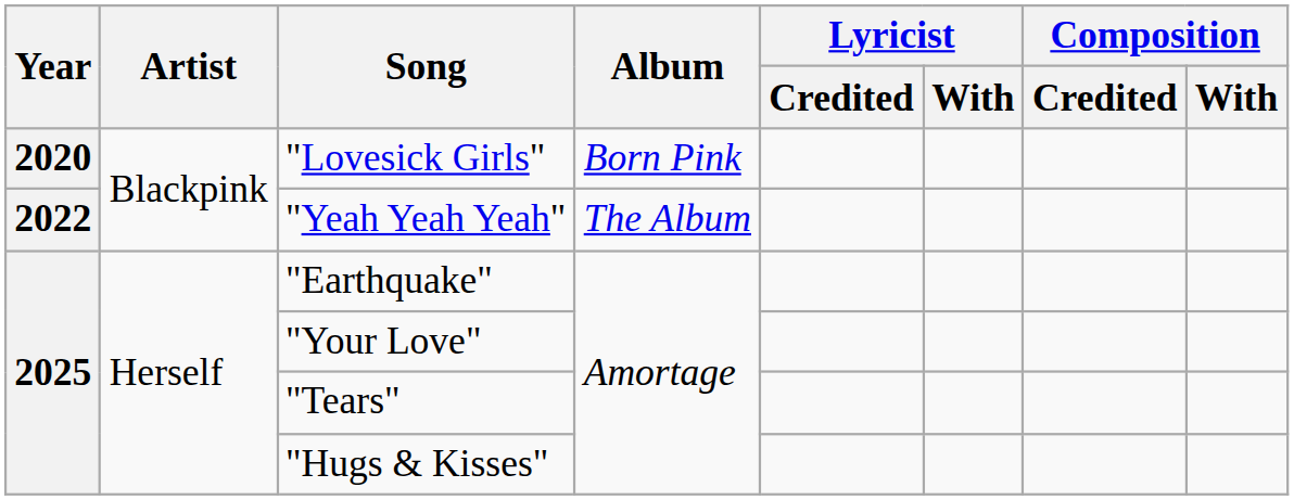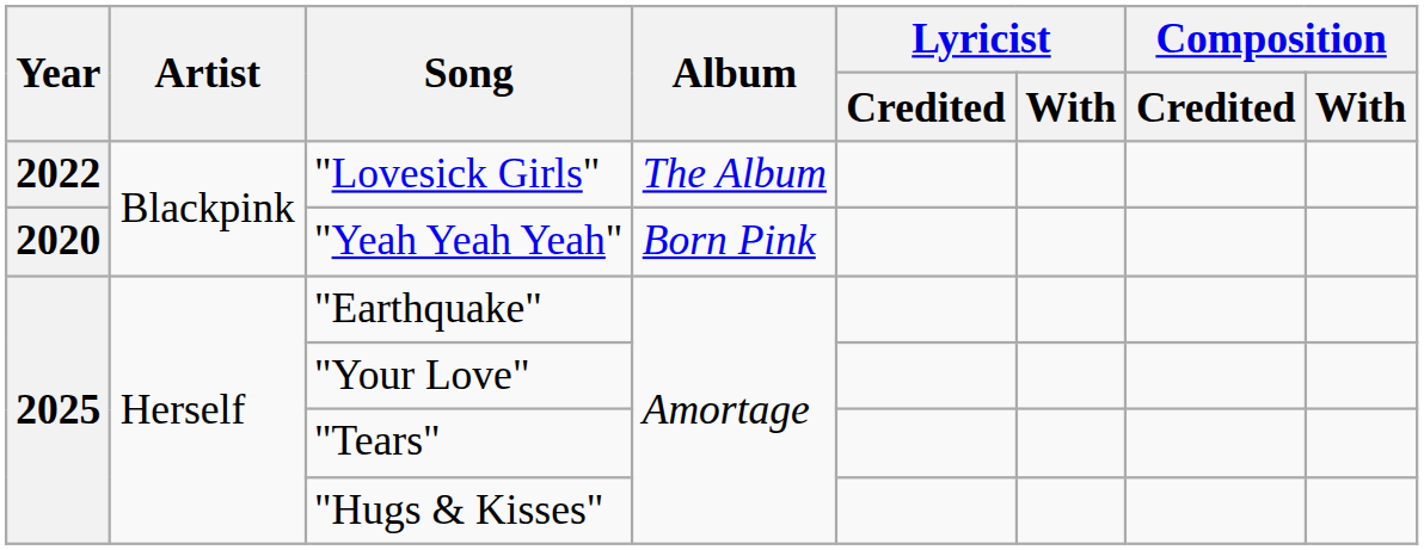"Lovesick Girls" | Year: 2020 -> 2022
"Lovesick Girls" | Album: Born Pink -> The Album
"Yeah Yeah Yeah" | Year: 2022 -> 2020
"Yeah Yeah Yeah" | Album: The Album -> Born Pink
